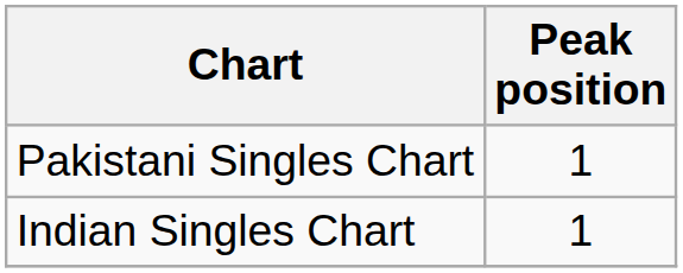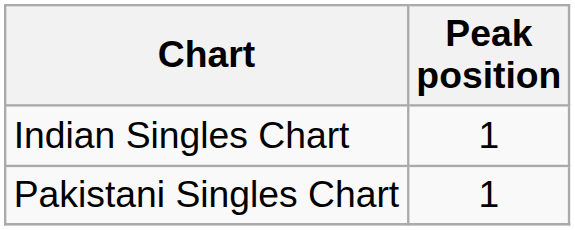rows swapped: Pakistani Singles Chart <-> Indian Singles Chart
